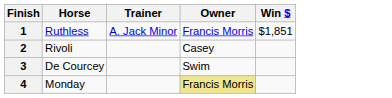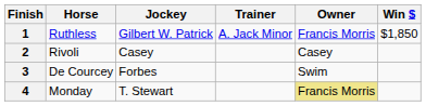+ column: Jockey | Gilbert W. Patrick | Casey | Forbes | T. Stewart
1 | Win $: $1,851 -> $1,850
